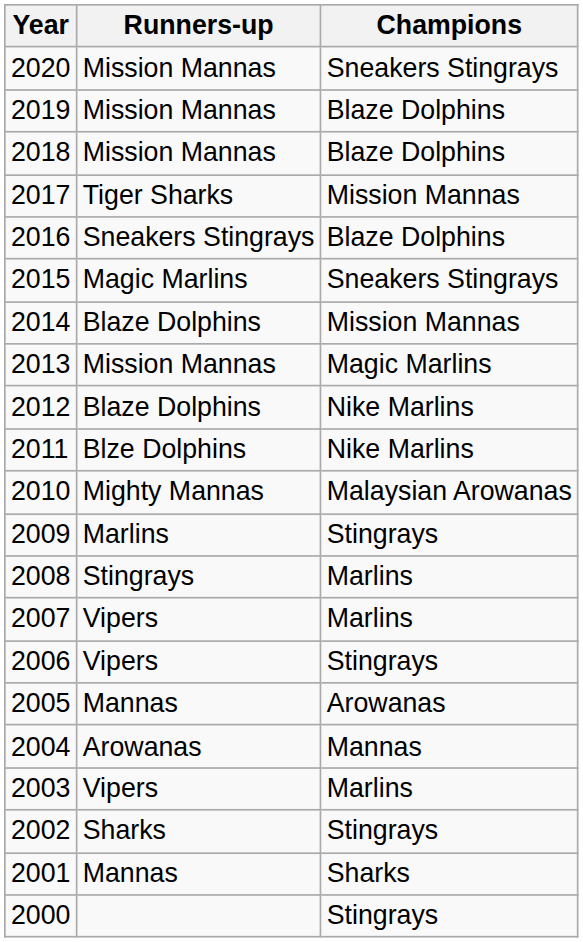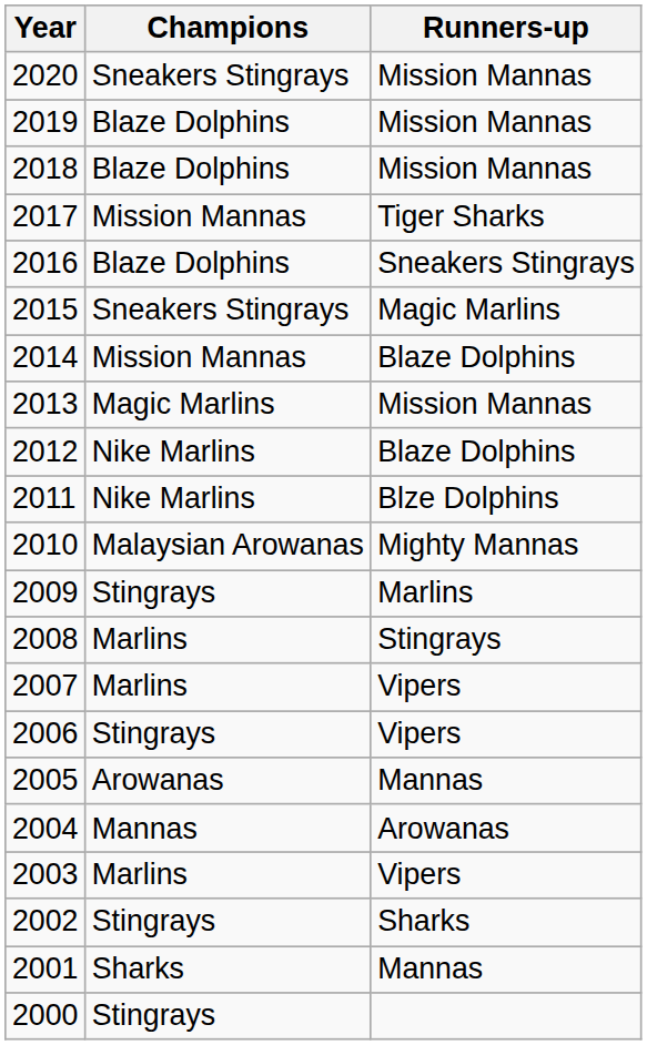columns swapped: Champions <-> Runners-up
